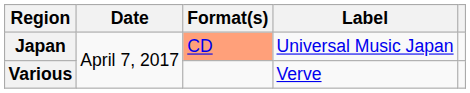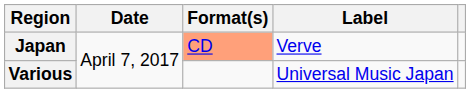Japan | Label: Universal Music Japan -> Verve
Various | Label: Verve -> Universal Music Japan
